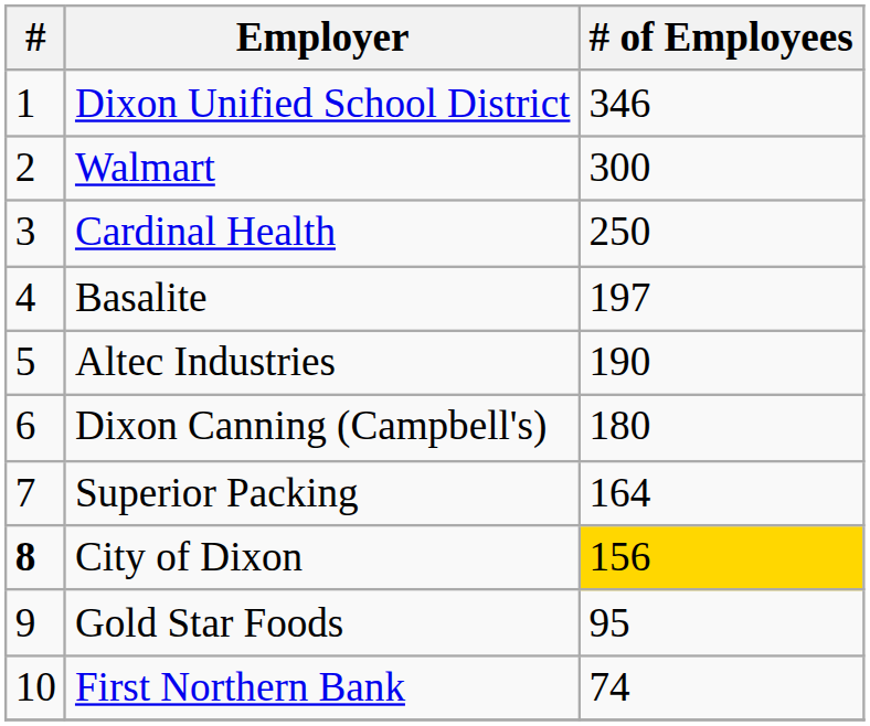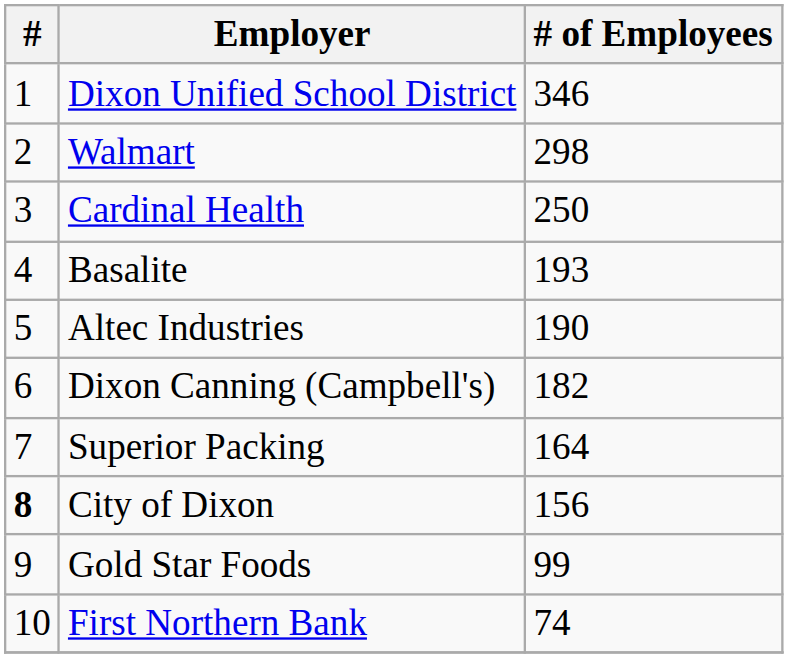Walmart | # of Employees: 300 -> 298
Basalite | # of Employees: 197 -> 193
Dixon Canning (Campbell's) | # of Employees: 180 -> 182
City of Dixon | # of Employees: gold background -> no background
Gold Star Foods | # of Employees: 95 -> 99
